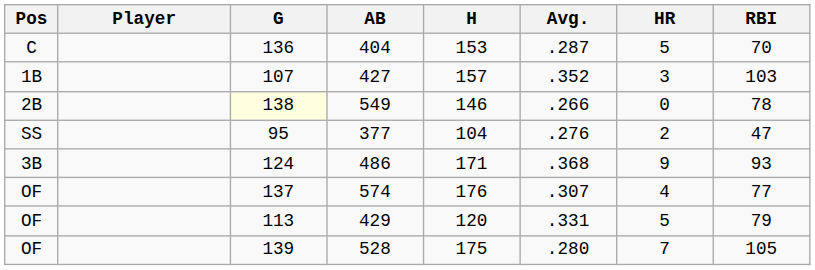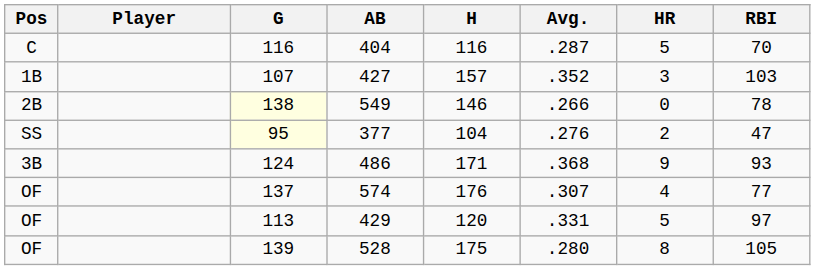404 | G: 136 -> 116
404 | H: 153 -> 116
377 | G: no background -> lightyellow background
429 | RBI: 79 -> 97
528 | HR: 7 -> 8
